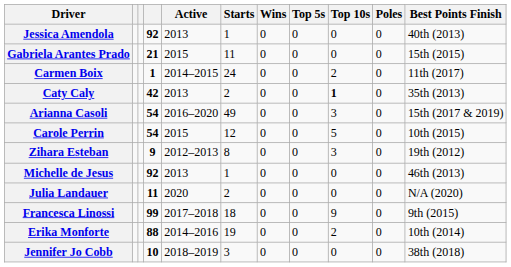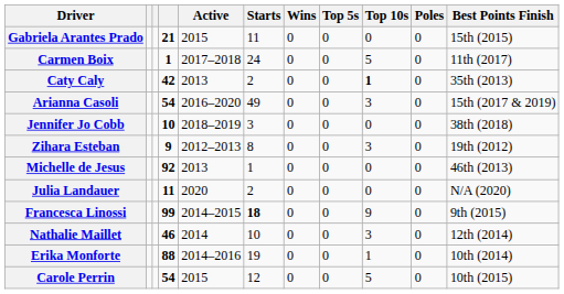- row: Jessica Amendola | 92 | 2013 | 1 | 0 | 0 | 0 | 0 | 40th (2013)
Carmen Boix | Active: 2014–2015 -> 2017–2018
Carmen Boix | Top 10s: 2 -> 5
rows swapped: Jennifer Jo Cobb <-> Carole Perrin
Francesca Linossi | Active: 2017–2018 -> 2014–2015
Francesca Linossi | Starts: normal -> bold
+ row: Nathalie Maillet | 46 | 2014 | 10 | 0 | 0 | 3 | 0 | 12th (2014)
Erika Monforte | Top 10s: 2 -> 1
